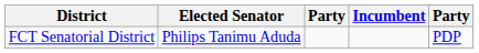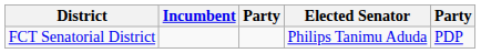columns swapped: Incumbent <-> Elected Senator
